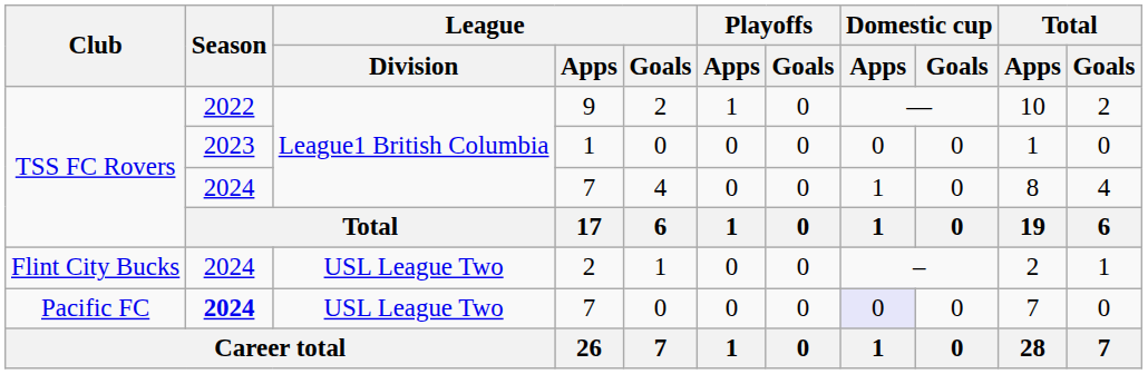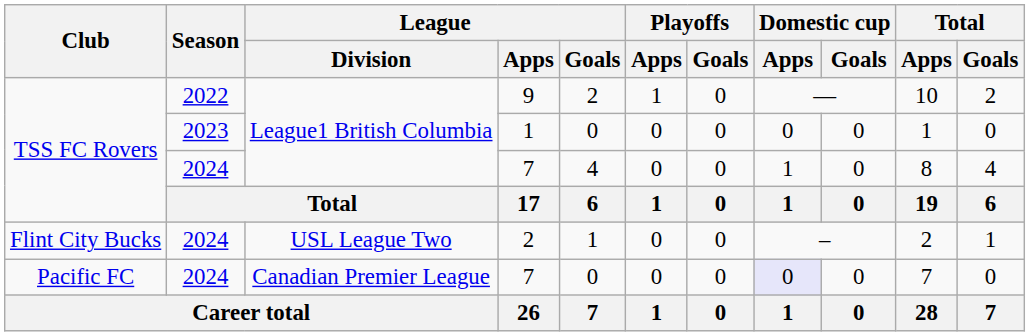Pacific FC / 7 | Season: bold -> normal
Pacific FC / 7 | League / Division: USL League Two -> Canadian Premier League
